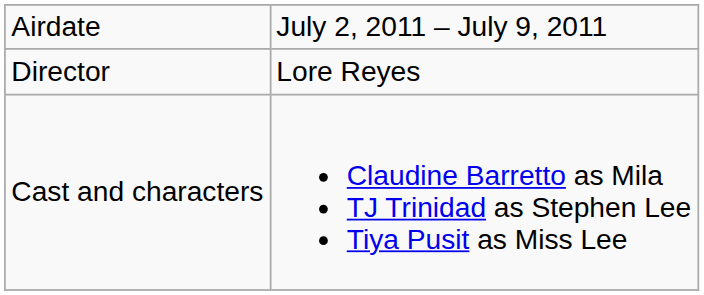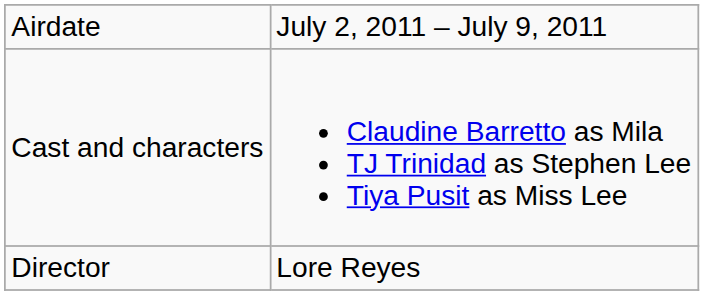rows swapped: Director <-> Cast and characters
